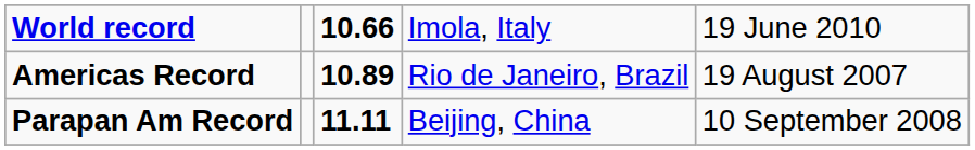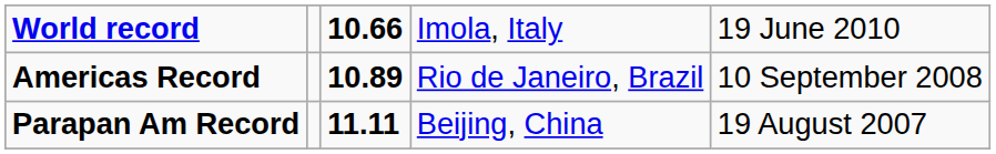Americas Record | column 5: 19 August 2007 -> 10 September 2008
Parapan Am Record | column 5: 10 September 2008 -> 19 August 2007
